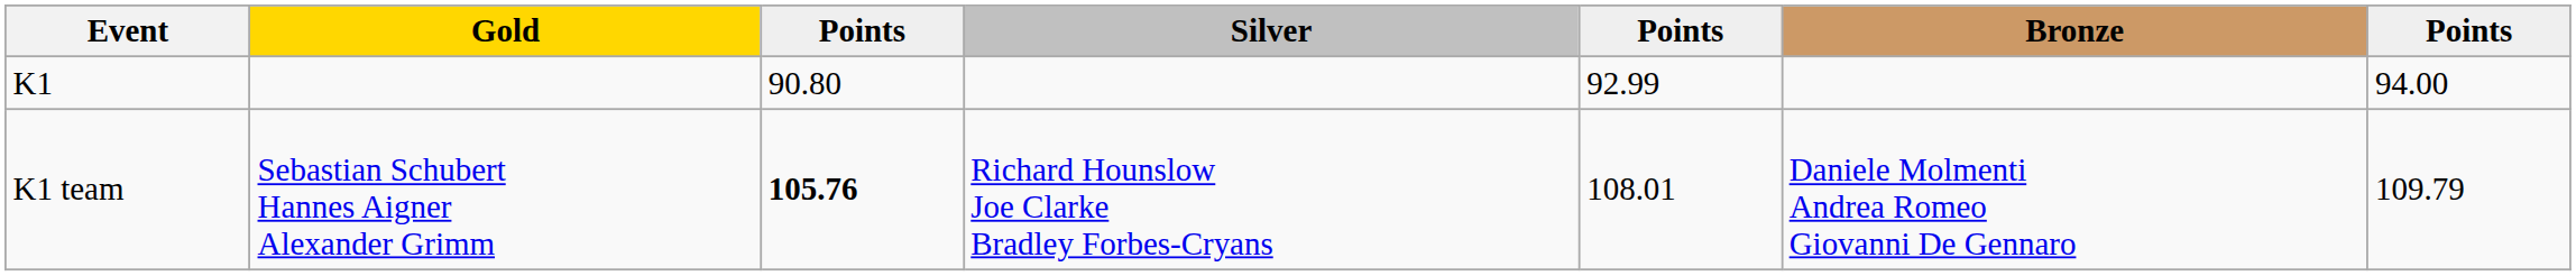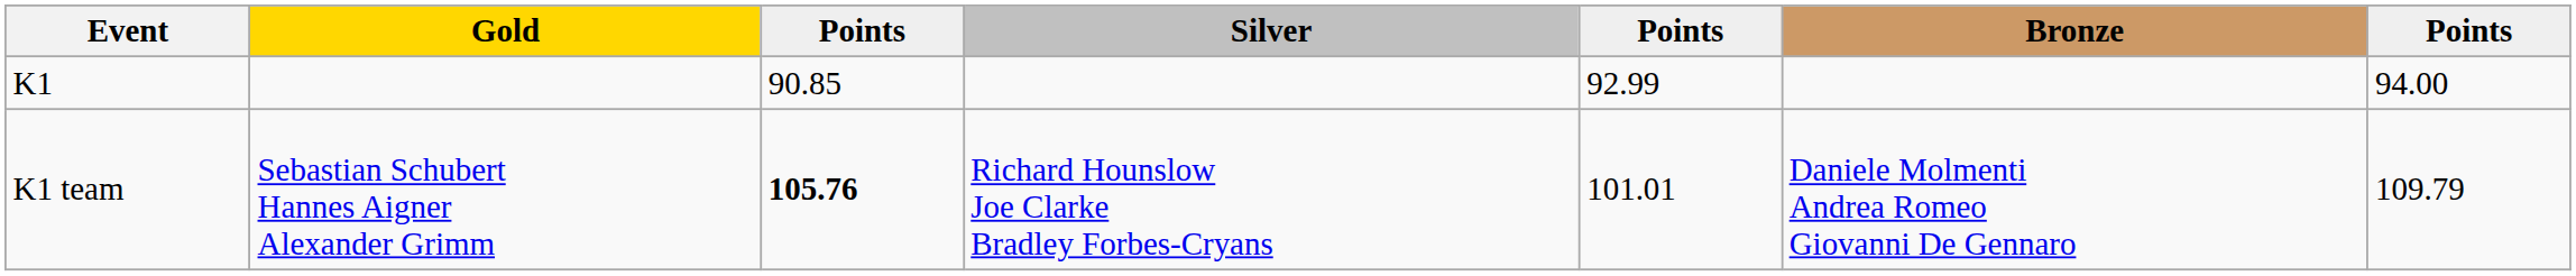K1 | column 3: 90.80 -> 90.85
K1 team | column 5: 108.01 -> 101.01
